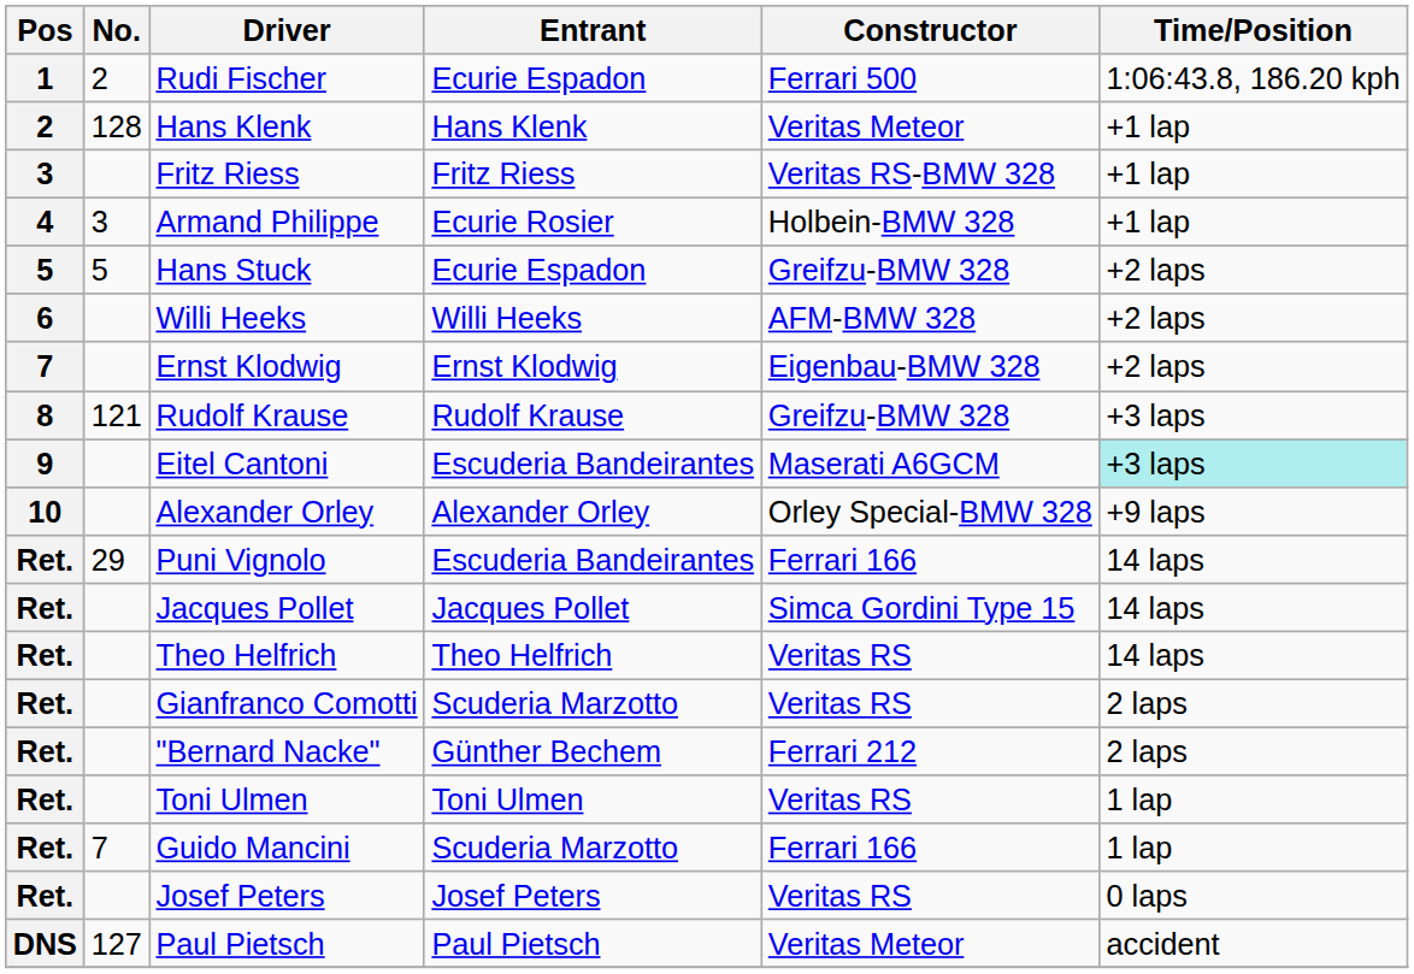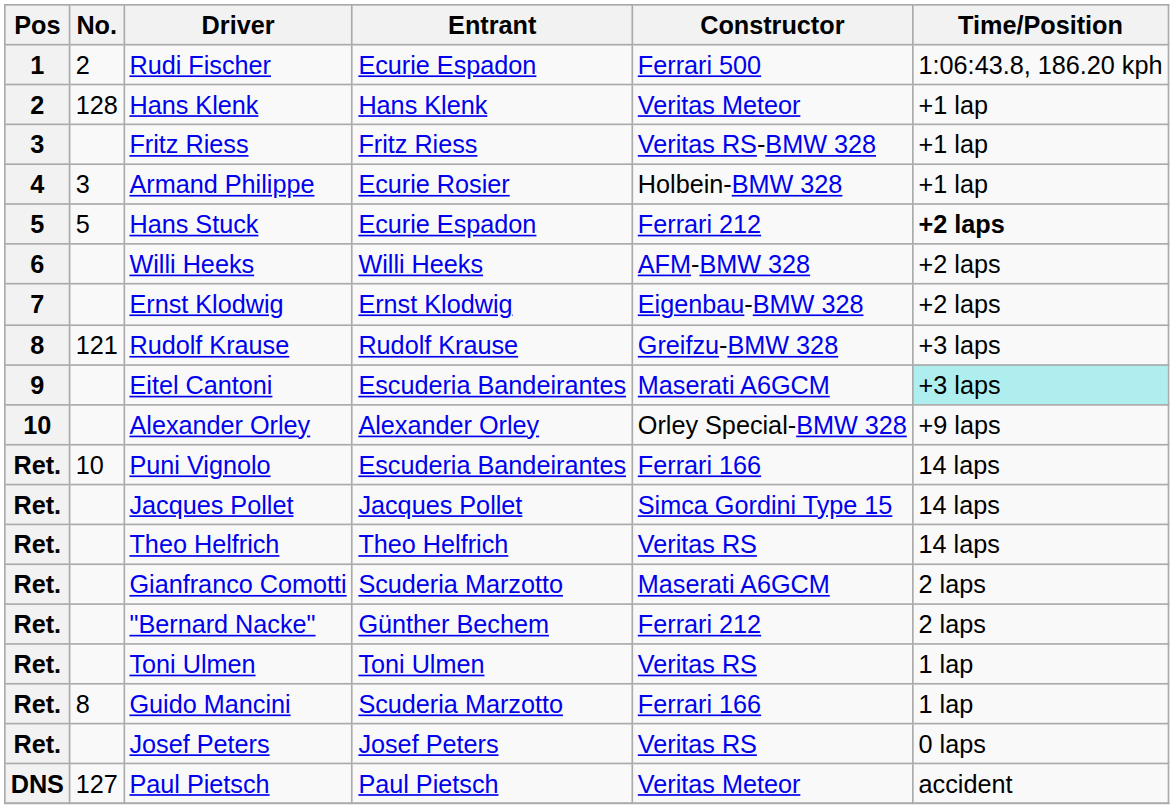Hans Stuck | Constructor: Greifzu-BMW 328 -> Ferrari 212
Hans Stuck | Time/Position: normal -> bold
Puni Vignolo | No.: 29 -> 10
Gianfranco Comotti | Constructor: Veritas RS -> Maserati A6GCM
Guido Mancini | No.: 7 -> 8
